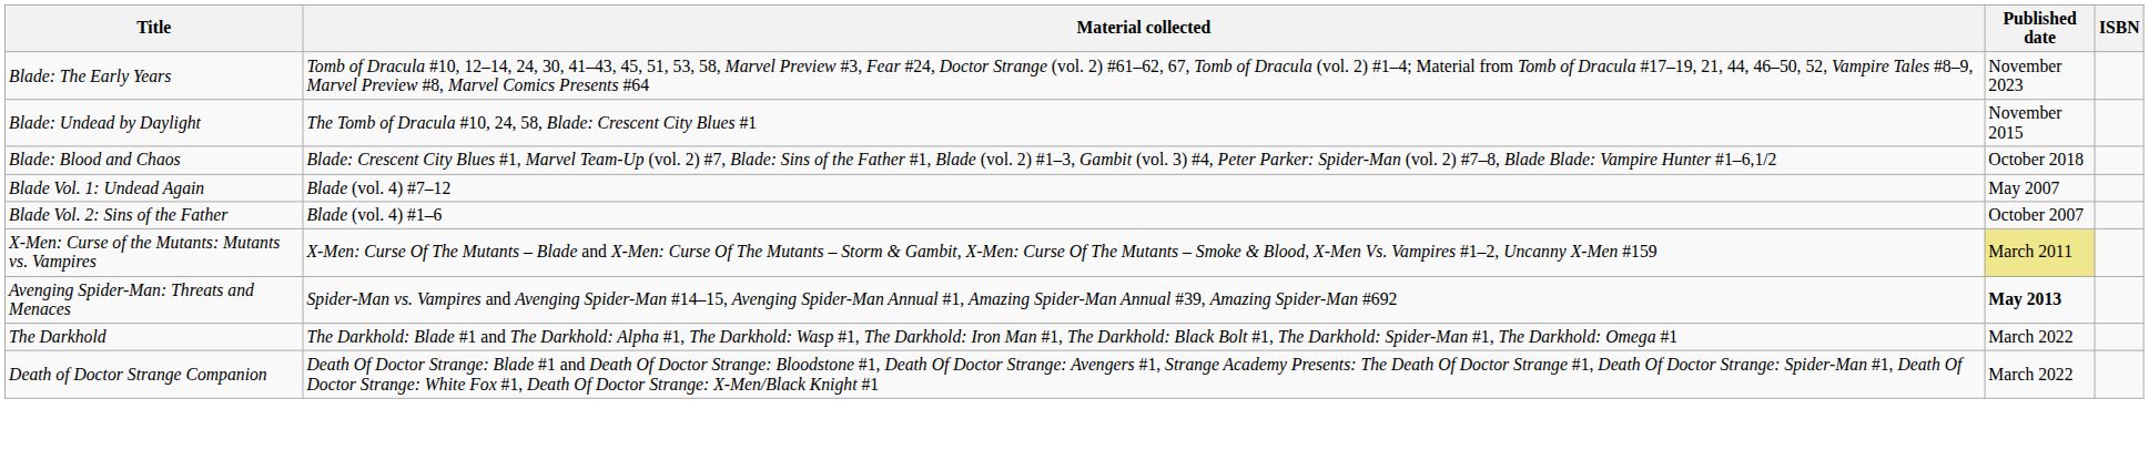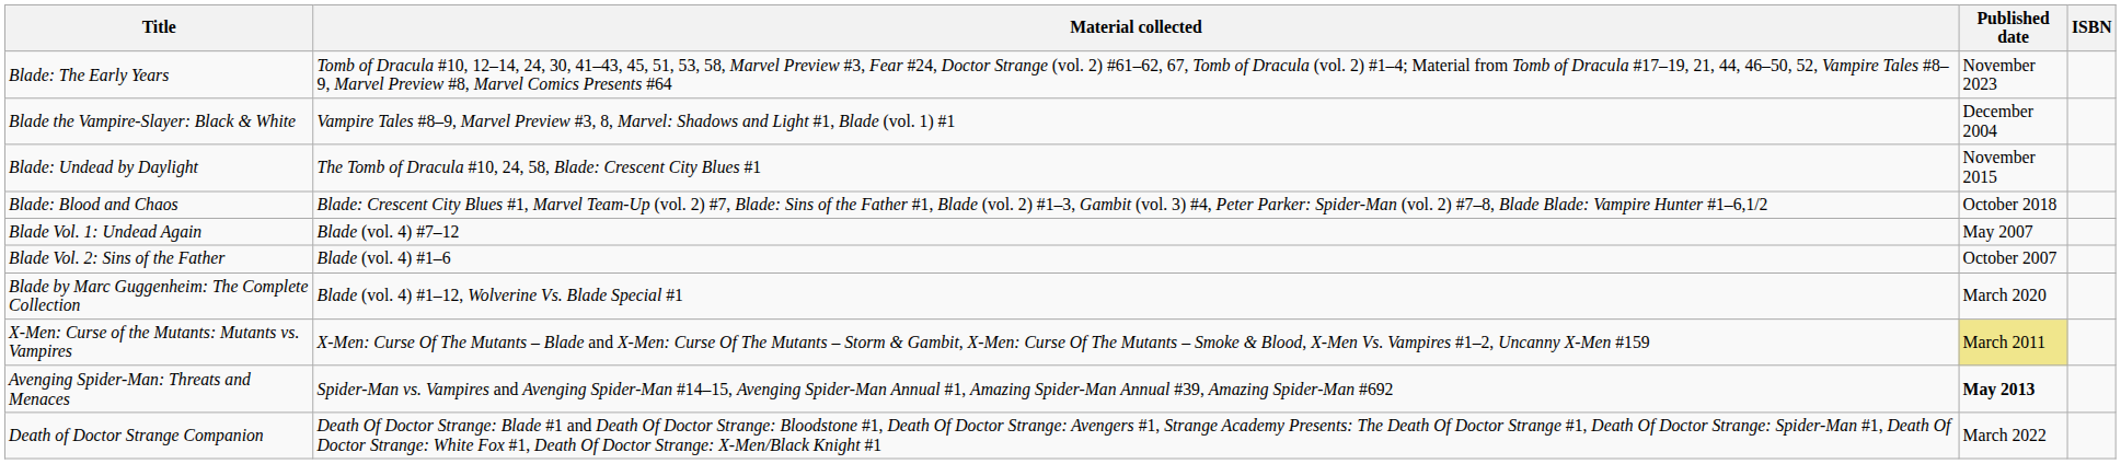+ row: Blade the Vampire-Slayer: Black & White | Vampire Tales #8–9, Marvel Preview #3, 8, Marvel: Shadows and Light #1, Blade (vol. 1) #1 | December 2004
+ row: Blade by Marc Guggenheim: The Complete Collection | Blade (vol. 4) #1–12, Wolverine Vs. Blade Special #1 | March 2020
- row: The Darkhold | The Darkhold: Blade #1 and The Darkhold: Alpha #1, The Darkhold: Wasp #1, The Darkhold: Iron Man #1, The Darkhold: Black Bolt #1, The Darkhold: Spider-Man #1, The Darkhold: Omega #1 | March 2022
